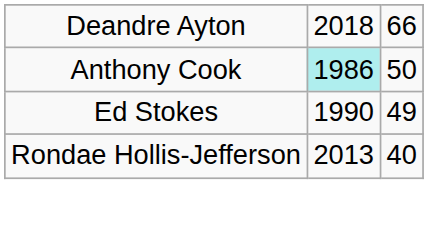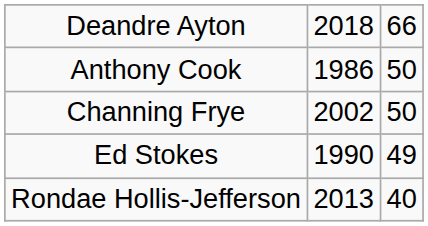Anthony Cook | column 2: paleturquoise background -> no background
+ row: Channing Frye | 2002 | 50
